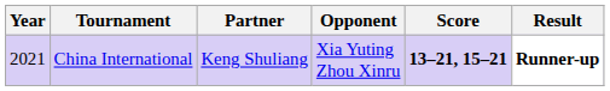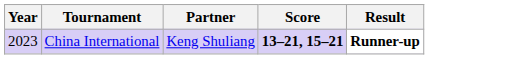- column: Opponent | Xia Yuting Zhou Xinru
China International | Year: 2021 -> 2023
